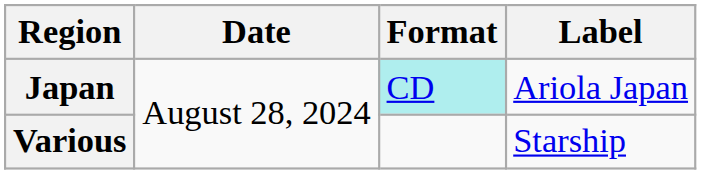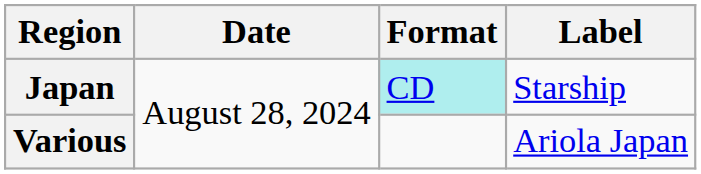Japan | Label: Ariola Japan -> Starship
Various | Label: Starship -> Ariola Japan
